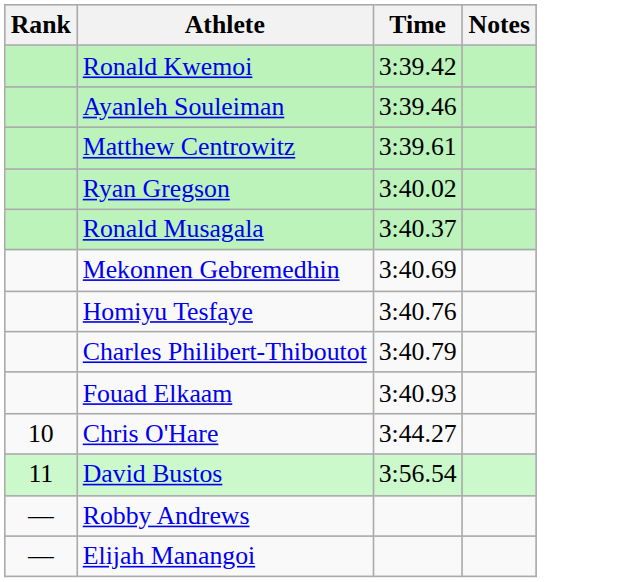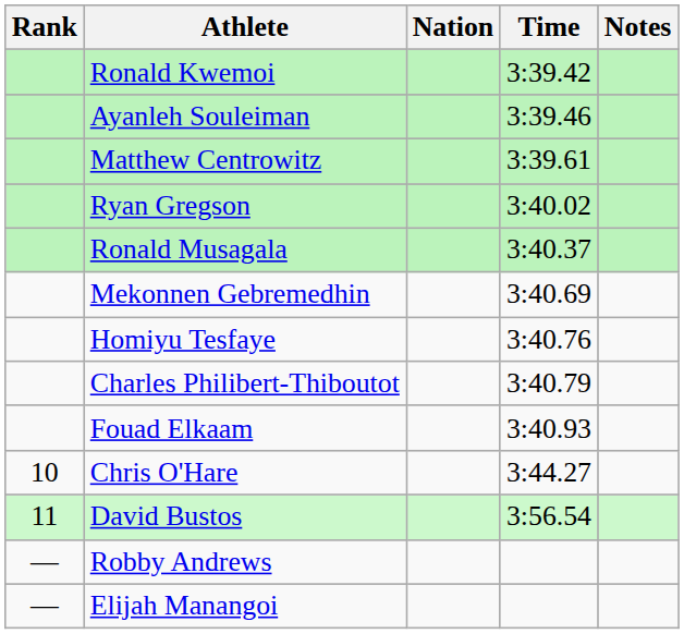+ column: Nation
